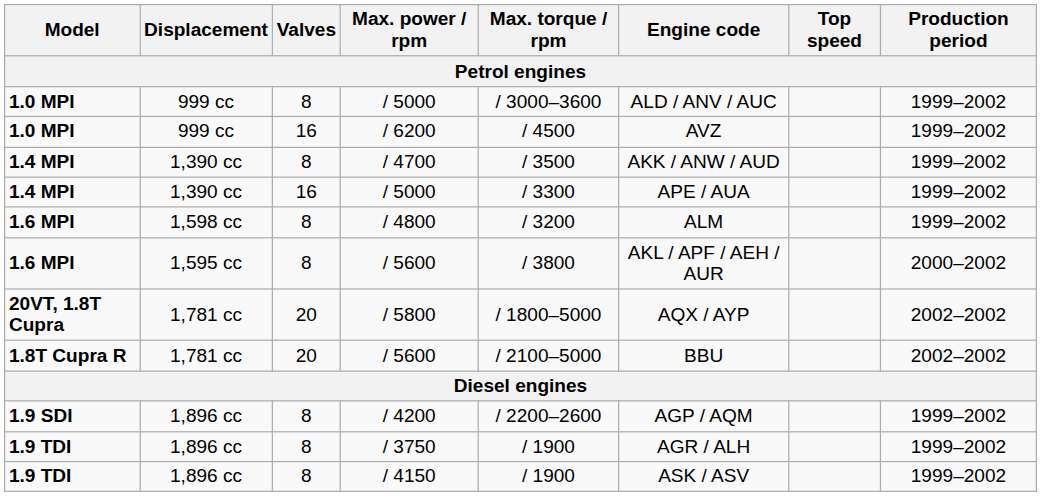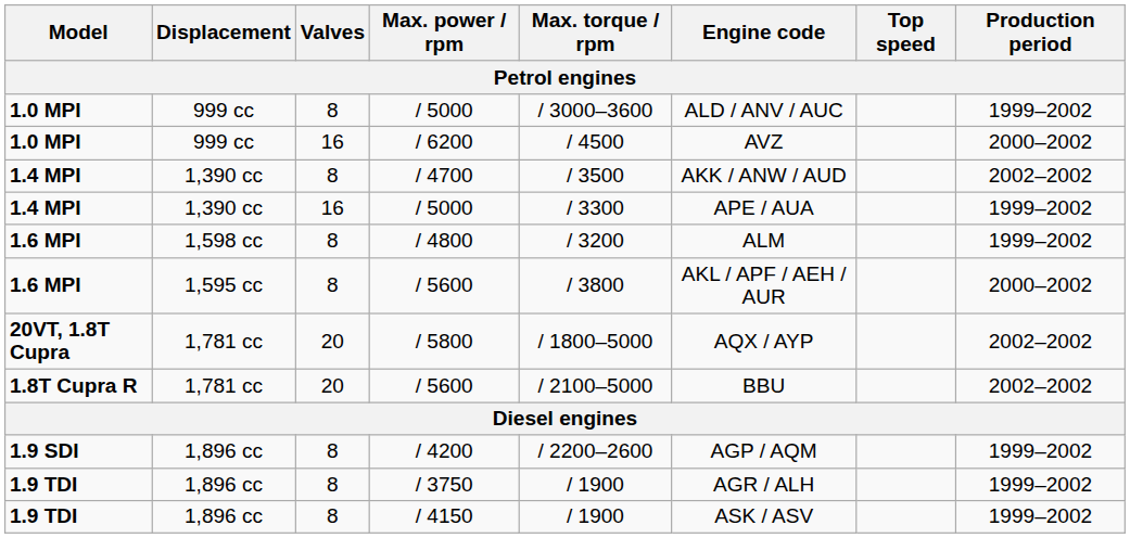/ 6200 | Production period: 1999–2002 -> 2000–2002
/ 4700 | Production period: 1999–2002 -> 2002–2002
